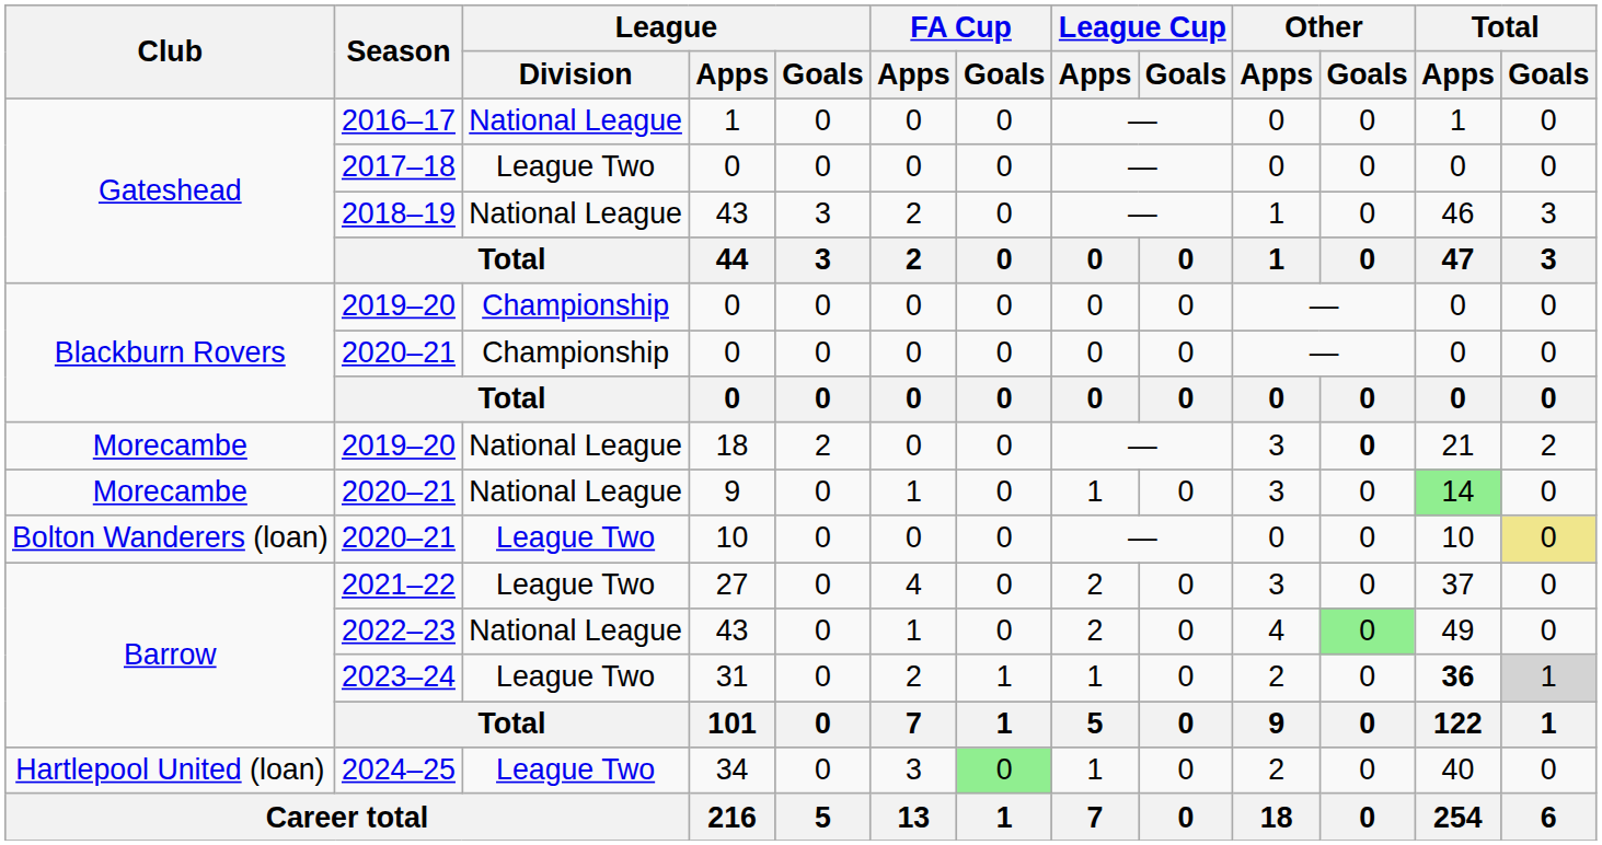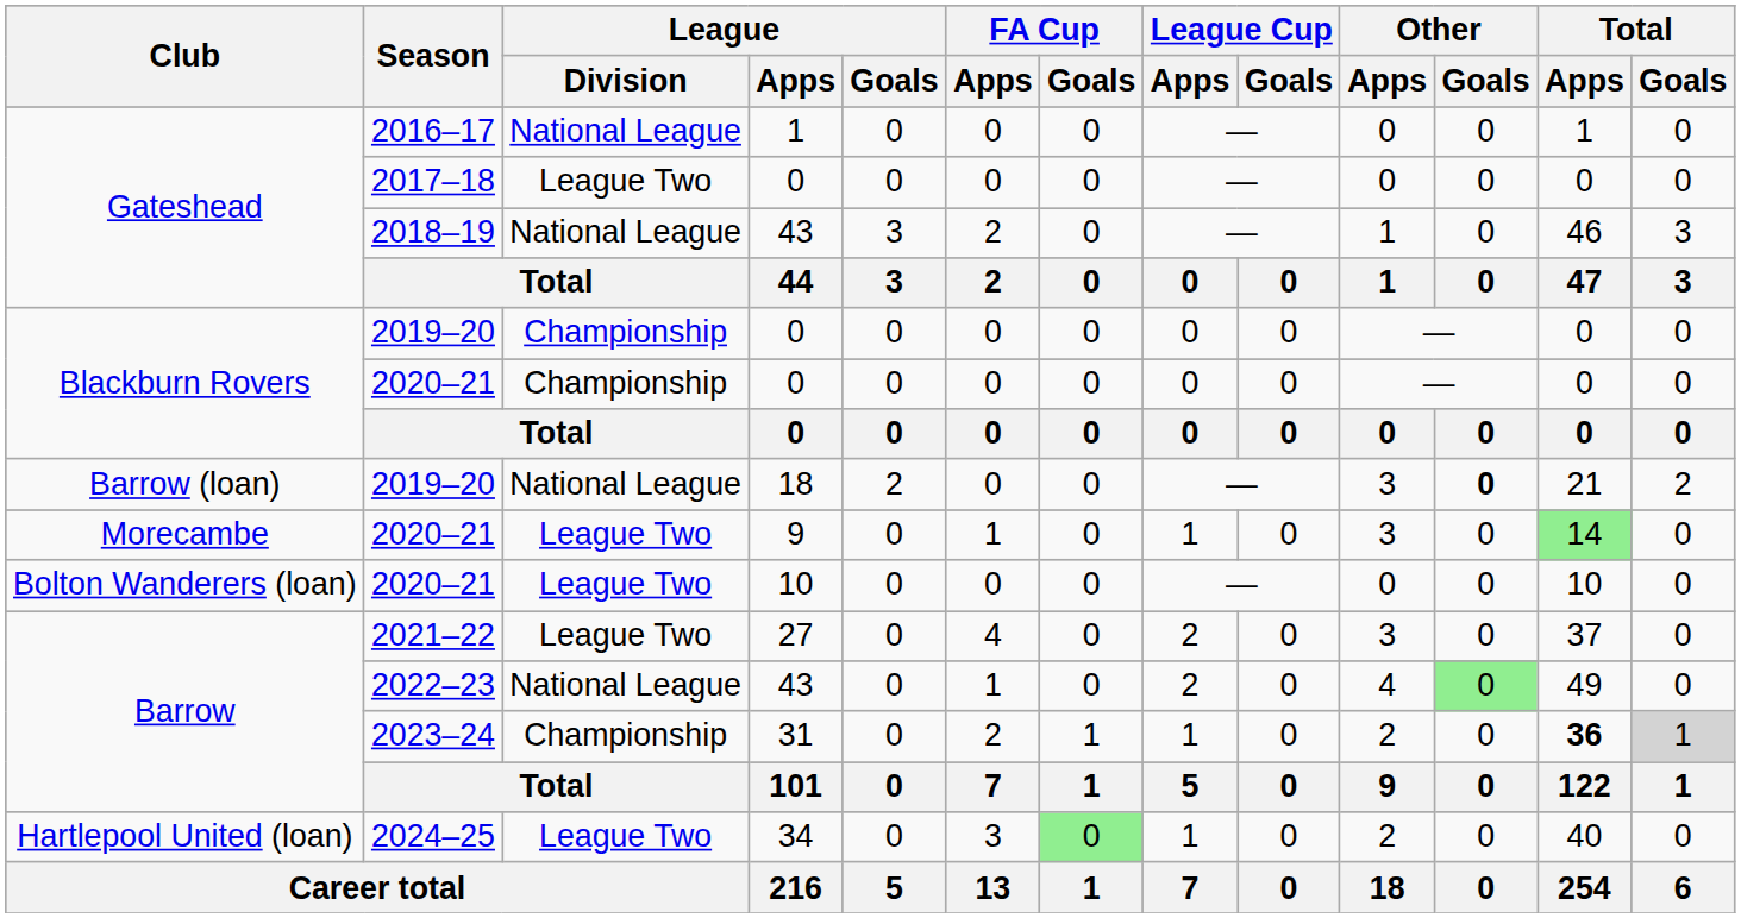2019–20 / 18 | Club: Morecambe -> Barrow (loan)
2020–21 / 9 | League / Division: National League -> League Two
2020–21 / 10 | Total / Goals: khaki background -> no background
2023–24 | League / Division: League Two -> Championship
